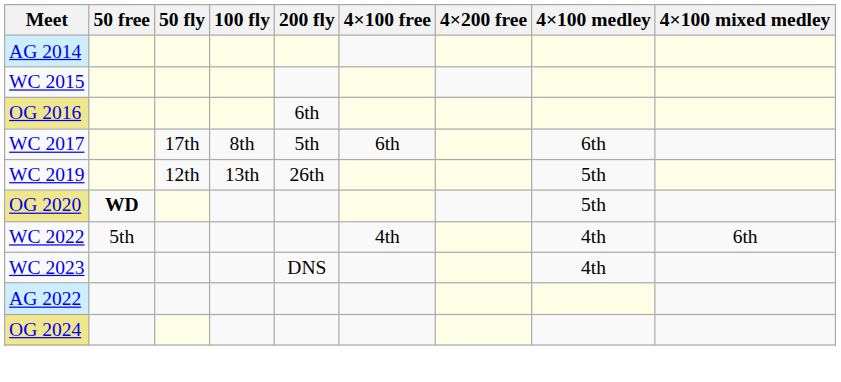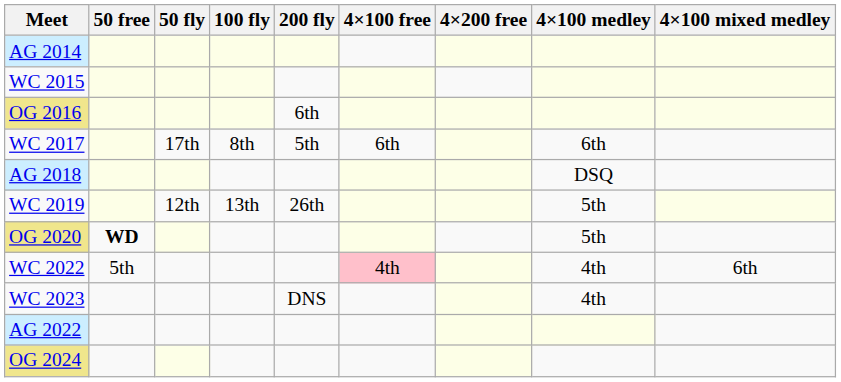+ row: AG 2018 | DSQ
WC 2022 | 4×100 free: no background -> pink background
